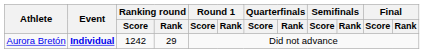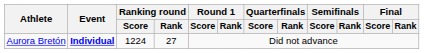Aurora Bretón | Ranking round / Score: 1242 -> 1224
Aurora Bretón | Ranking round / Rank: 29 -> 27
